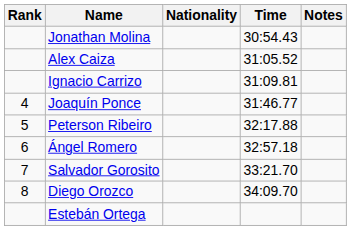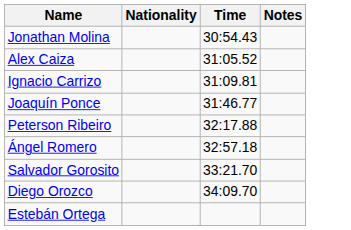- column: Rank | 4 | 5 | 6 | 7 | 8
